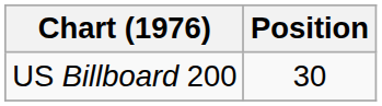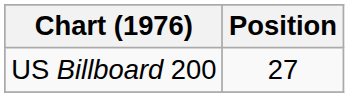US Billboard 200 | Position: 30 -> 27
